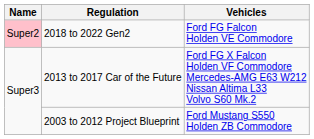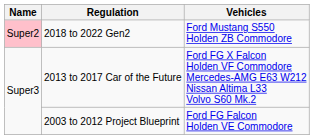2018 to 2022 Gen2 | Vehicles: Ford FG Falcon Holden VE Commodore -> Ford Mustang S550 Holden ZB Commodore
2003 to 2012 Project Blueprint | Vehicles: Ford Mustang S550 Holden ZB Commodore -> Ford FG Falcon Holden VE Commodore
